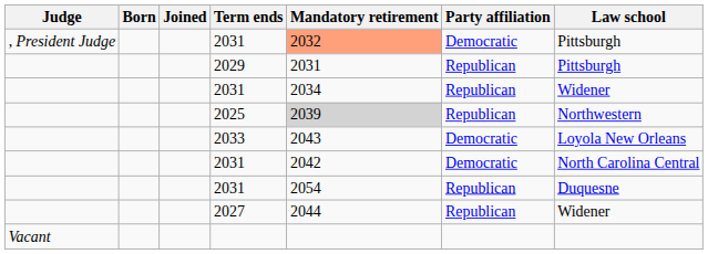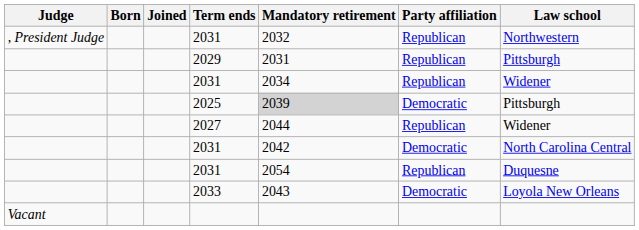, President Judge / 2031 | Mandatory retirement: lightsalmon background -> no background
, President Judge / 2031 | Party affiliation: Democratic -> Republican
, President Judge / 2031 | Law school: Pittsburgh -> Northwestern
2025 | Party affiliation: Republican -> Democratic
2025 | Law school: Northwestern -> Pittsburgh
rows swapped: 2027 <-> 2033
